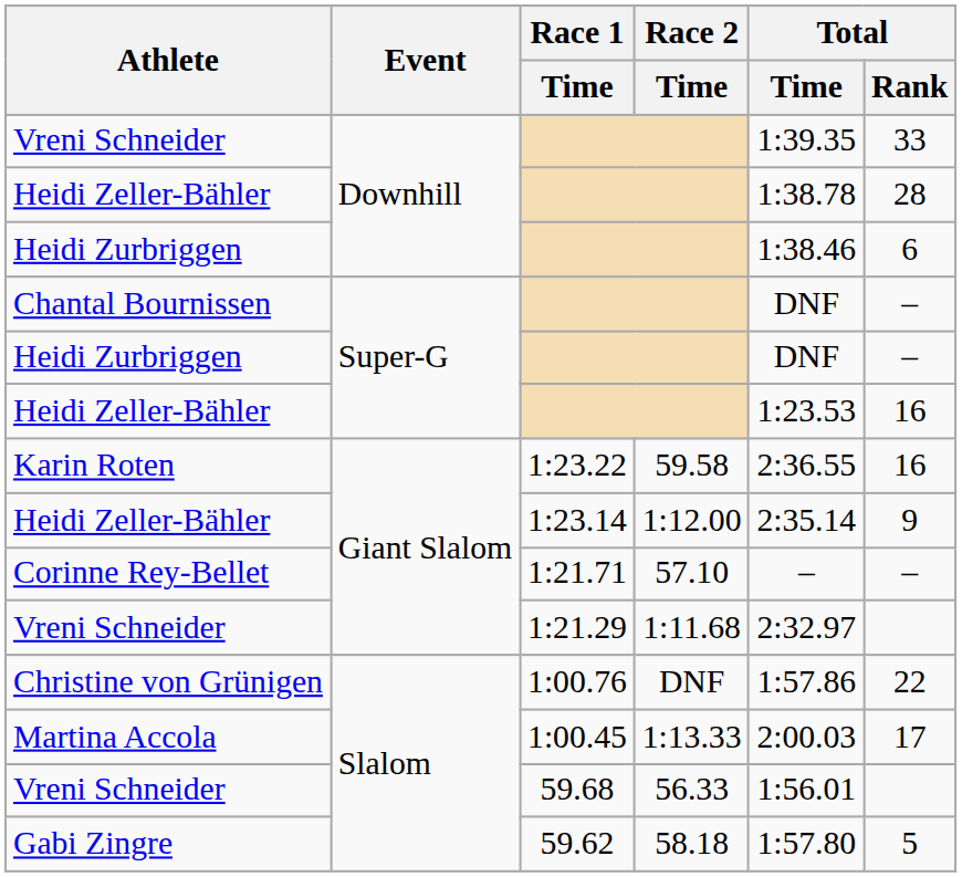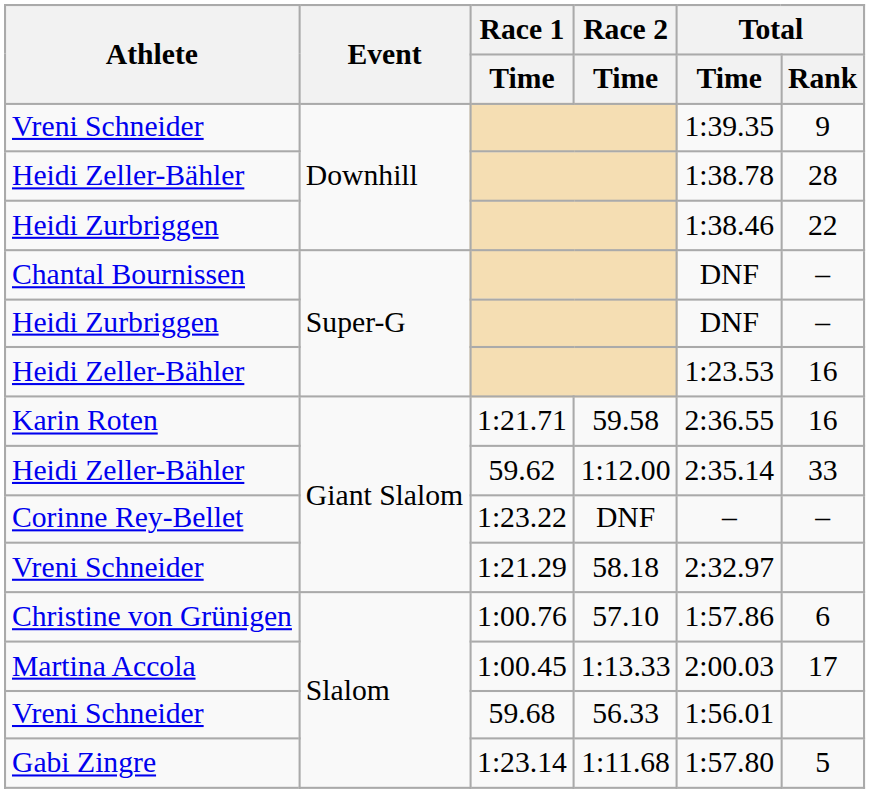Vreni Schneider / Downhill | Total / Rank: 33 -> 9
Heidi Zurbriggen / Downhill | Total / Rank: 6 -> 22
Karin Roten | Race 1 / Time: 1:23.22 -> 1:21.71
Heidi Zeller-Bähler / Giant Slalom | Race 1 / Time: 1:23.14 -> 59.62
Heidi Zeller-Bähler / Giant Slalom | Total / Rank: 9 -> 33
Corinne Rey-Bellet | Race 1 / Time: 1:21.71 -> 1:23.22
Corinne Rey-Bellet | Race 2 / Time: 57.10 -> DNF
Vreni Schneider / Giant Slalom | Race 2 / Time: 1:11.68 -> 58.18
Christine von Grünigen | Race 2 / Time: DNF -> 57.10
Christine von Grünigen | Total / Rank: 22 -> 6
Gabi Zingre | Race 1 / Time: 59.62 -> 1:23.14
Gabi Zingre | Race 2 / Time: 58.18 -> 1:11.68
